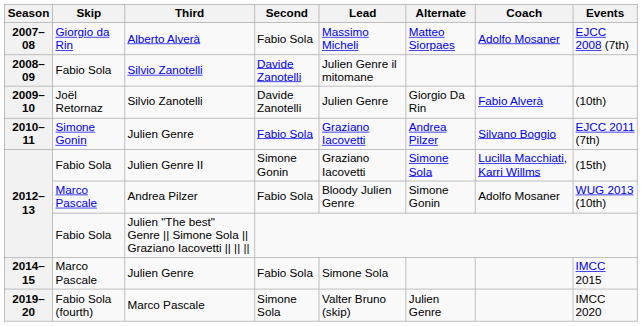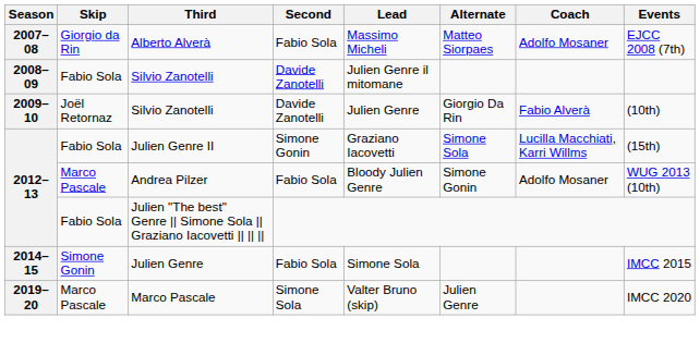- row: 2010–11 | Simone Gonin | Julien Genre | Fabio Sola | Graziano Iacovetti | Andrea Pilzer | Silvano Boggio | EJCC 2011 (7th)
2014–15 | Skip: Marco Pascale -> Simone Gonin
2019–20 | Skip: Fabio Sola (fourth) -> Marco Pascale
